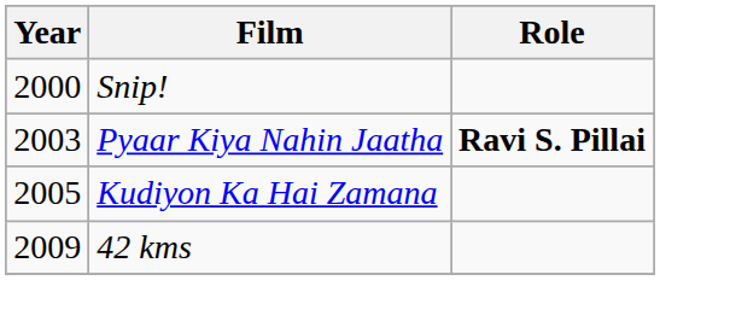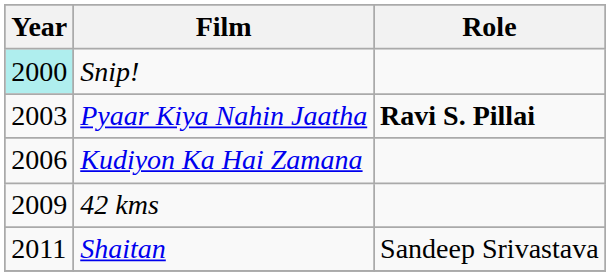Snip! | Year: no background -> paleturquoise background
Kudiyon Ka Hai Zamana | Year: 2005 -> 2006
+ row: 2011 | Shaitan | Sandeep Srivastava
